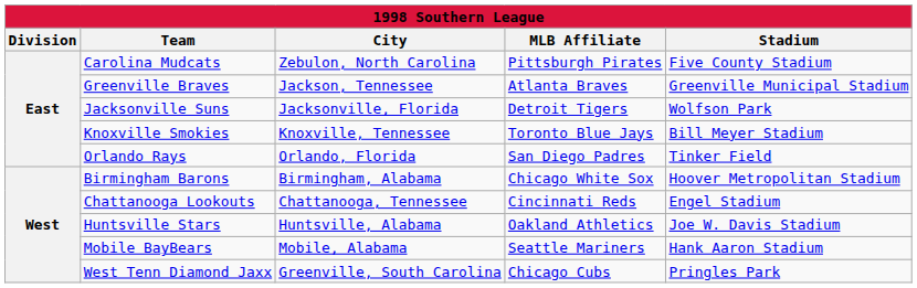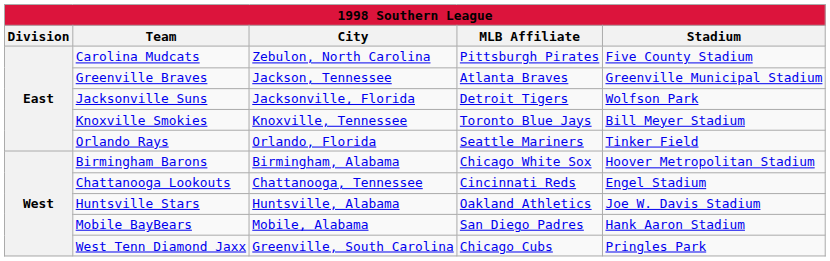Orlando Rays | MLB Affiliate: San Diego Padres -> Seattle Mariners
Mobile BayBears | MLB Affiliate: Seattle Mariners -> San Diego Padres
